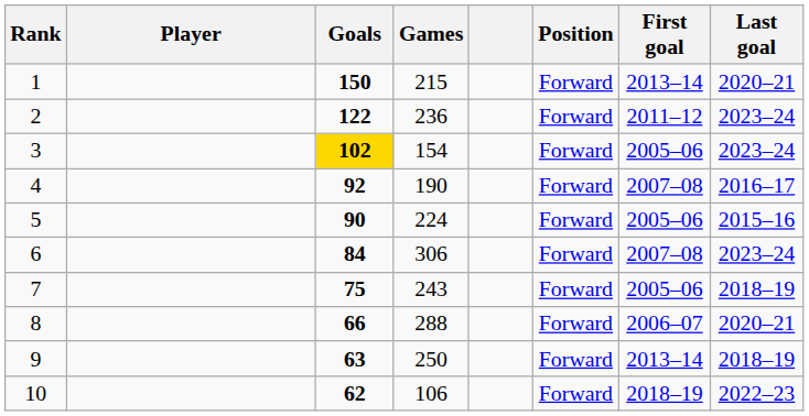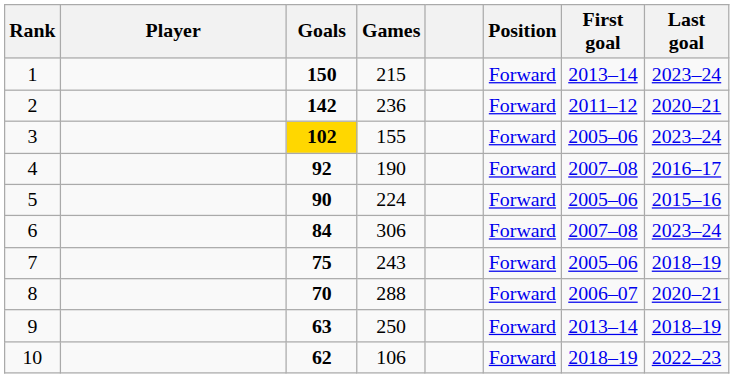1 | Last goal: 2020–21 -> 2023–24
2 | Goals: 122 -> 142
2 | Last goal: 2023–24 -> 2020–21
3 | Games: 154 -> 155
8 | Goals: 66 -> 70
